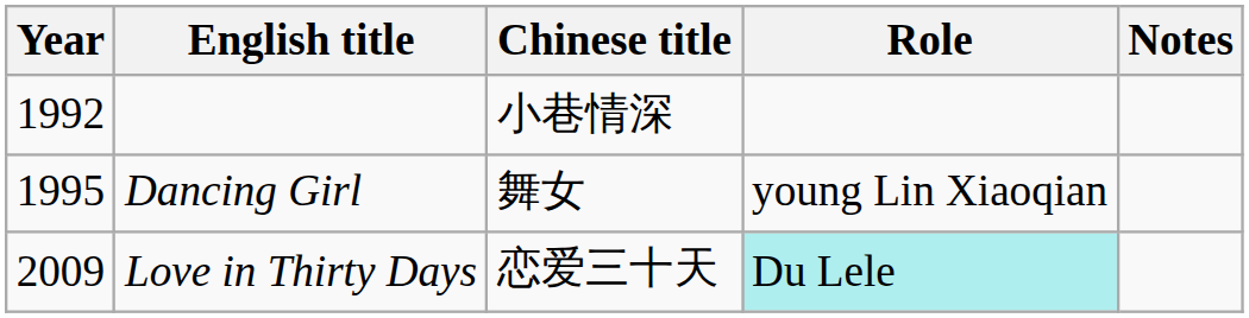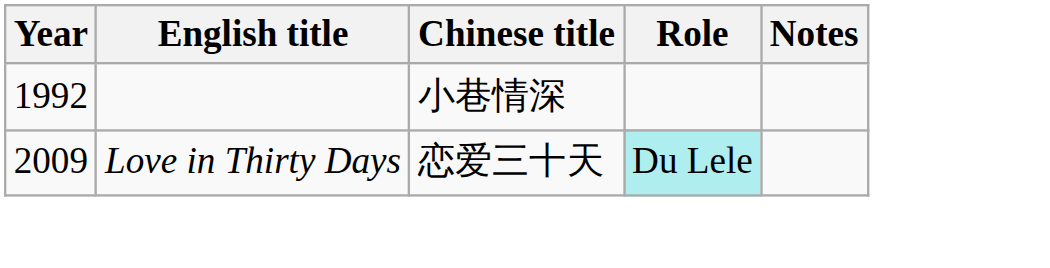- row: 1995 | Dancing Girl | 舞女 | young Lin Xiaoqian
